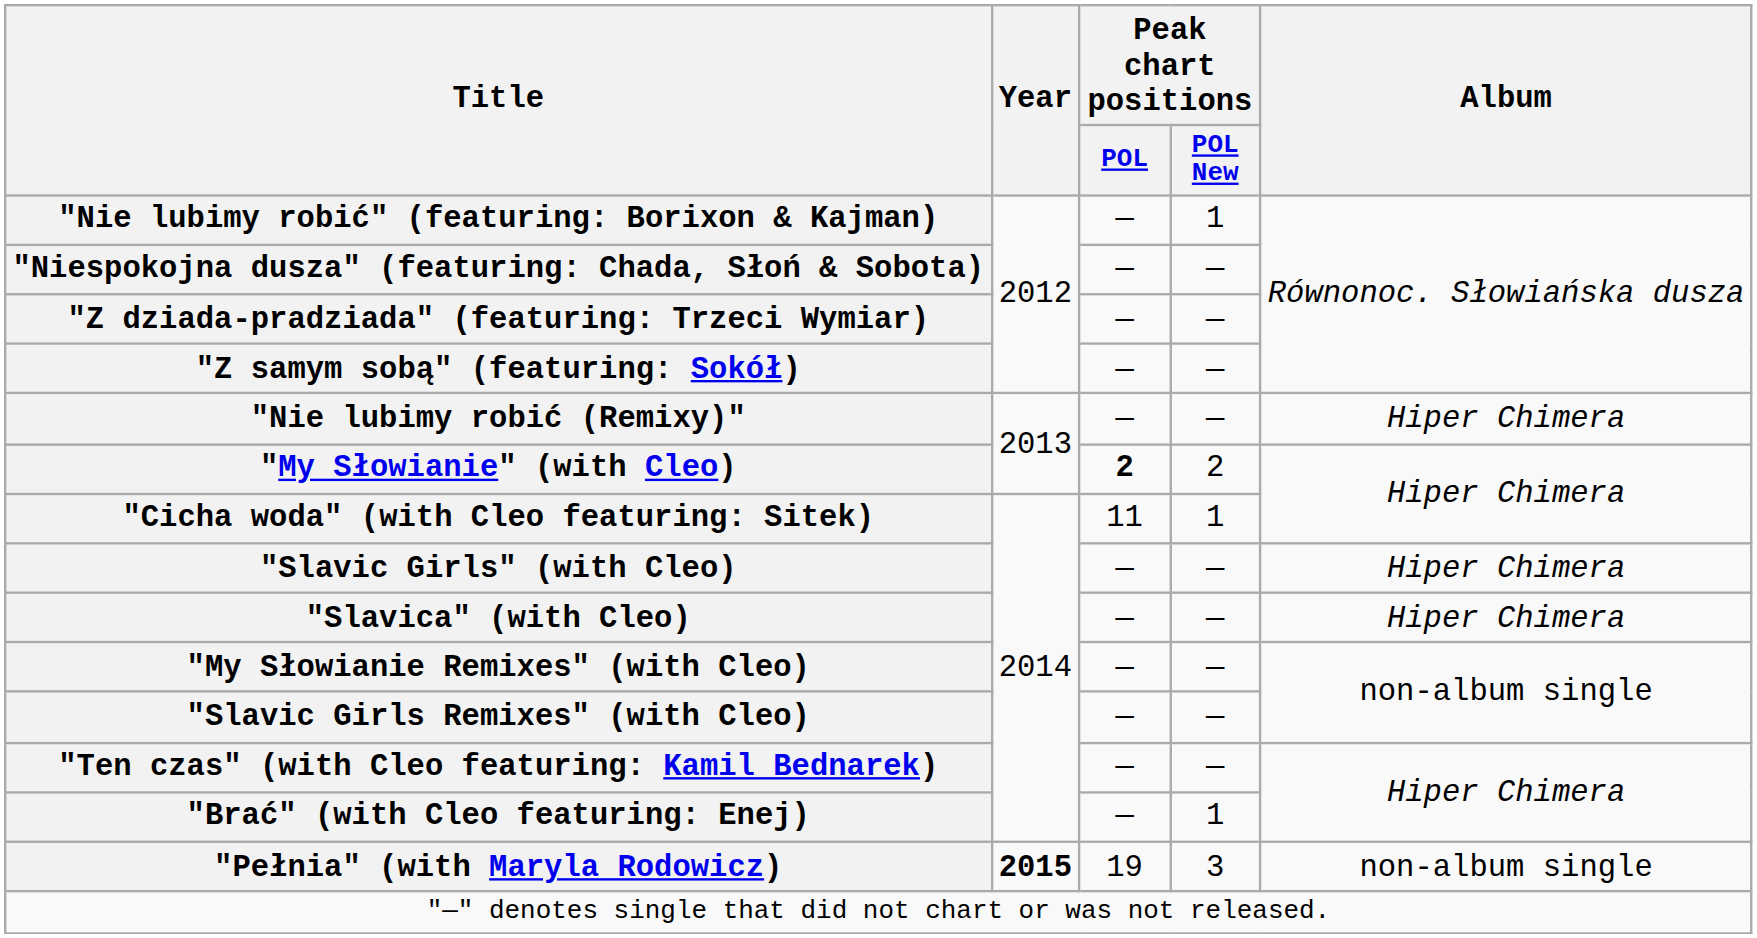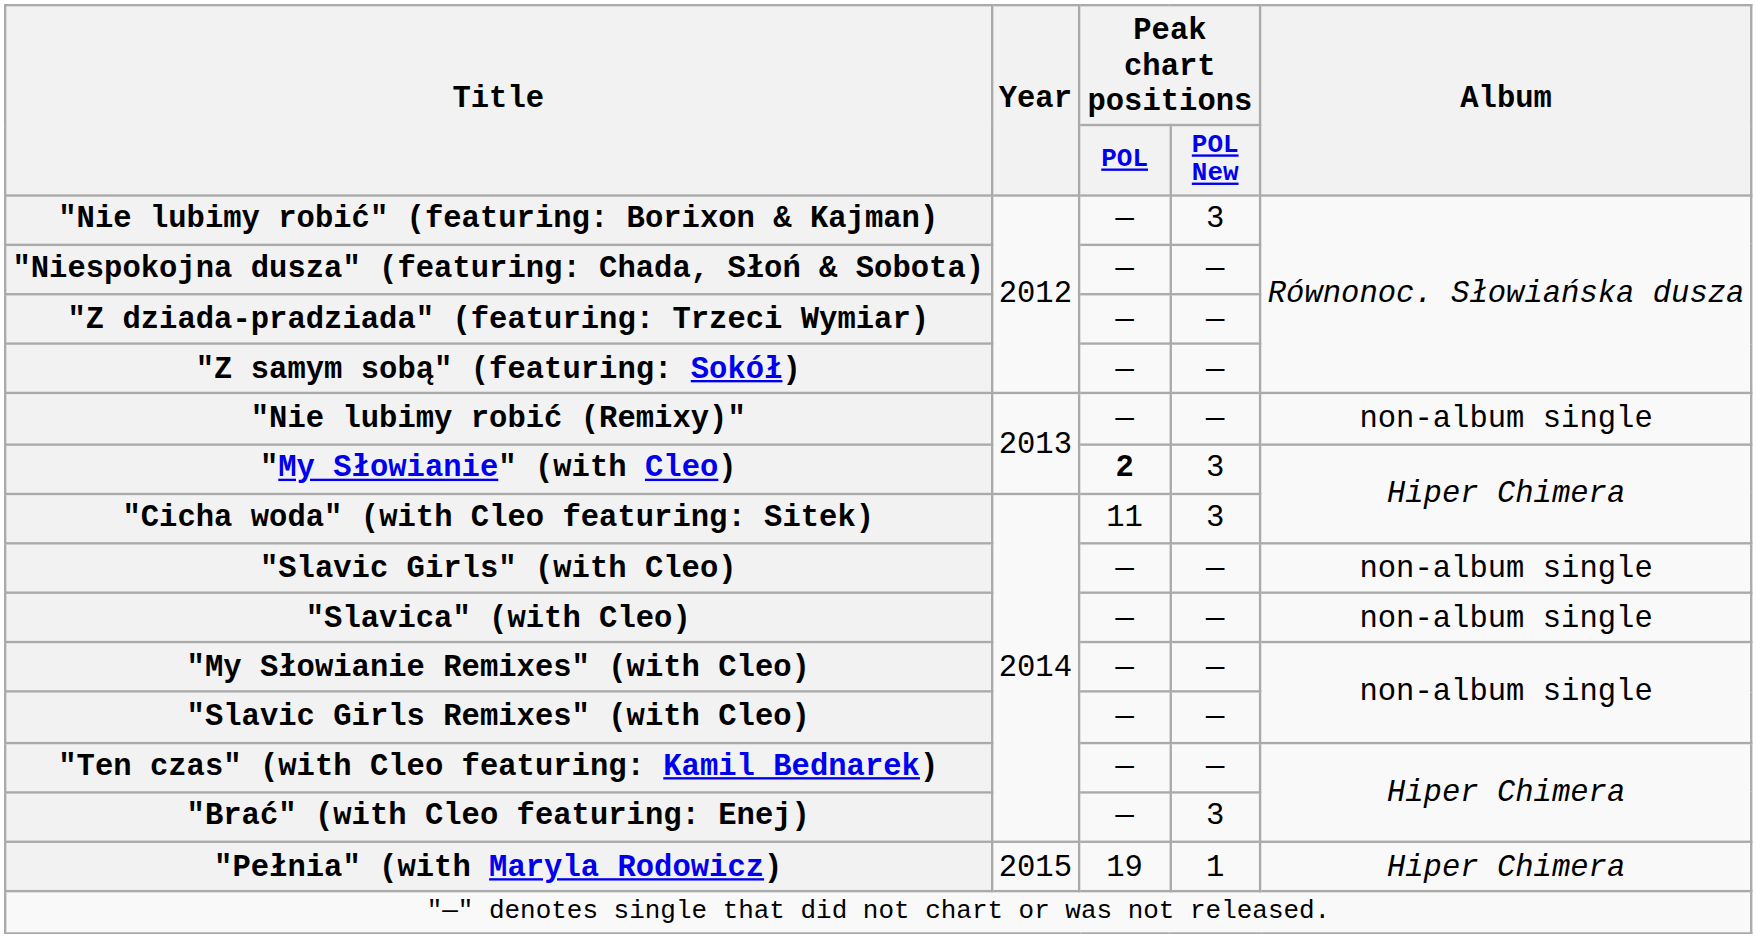"Nie lubimy robić" (featuring: Borixon & Kajman) | Peak chart positions / POL New: 1 -> 3
"Nie lubimy robić (Remixy)" | Album: Hiper Chimera -> non-album single
"My Słowianie" (with Cleo) | Peak chart positions / POL New: 2 -> 3
"Cicha woda" (with Cleo featuring: Sitek) | Peak chart positions / POL New: 1 -> 3
"Slavic Girls" (with Cleo) | Album: Hiper Chimera -> non-album single
"Slavica" (with Cleo) | Album: Hiper Chimera -> non-album single
"Brać" (with Cleo featuring: Enej) | Peak chart positions / POL New: 1 -> 3
"Pełnia" (with Maryla Rodowicz) | Year: bold -> normal
"Pełnia" (with Maryla Rodowicz) | Peak chart positions / POL New: 3 -> 1
"Pełnia" (with Maryla Rodowicz) | Album: non-album single -> Hiper Chimera
